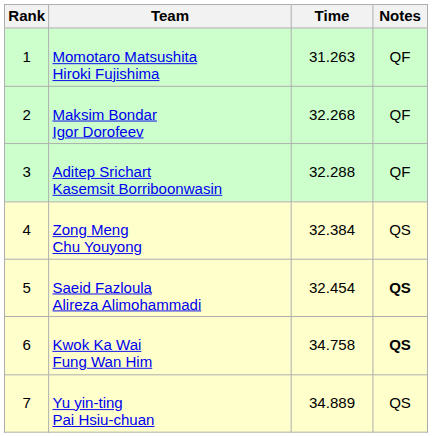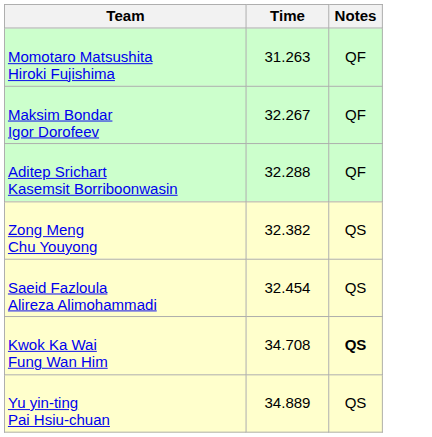- column: Rank | 1 | 2 | 3 | 4 | 5 | 6 | 7
Maksim Bondar Igor Dorofeev | Time: 32.268 -> 32.267
Zong Meng Chu Youyong | Time: 32.384 -> 32.382
Saeid Fazloula Alireza Alimohammadi | Notes: bold -> normal
Kwok Ka Wai Fung Wan Him | Time: 34.758 -> 34.708
